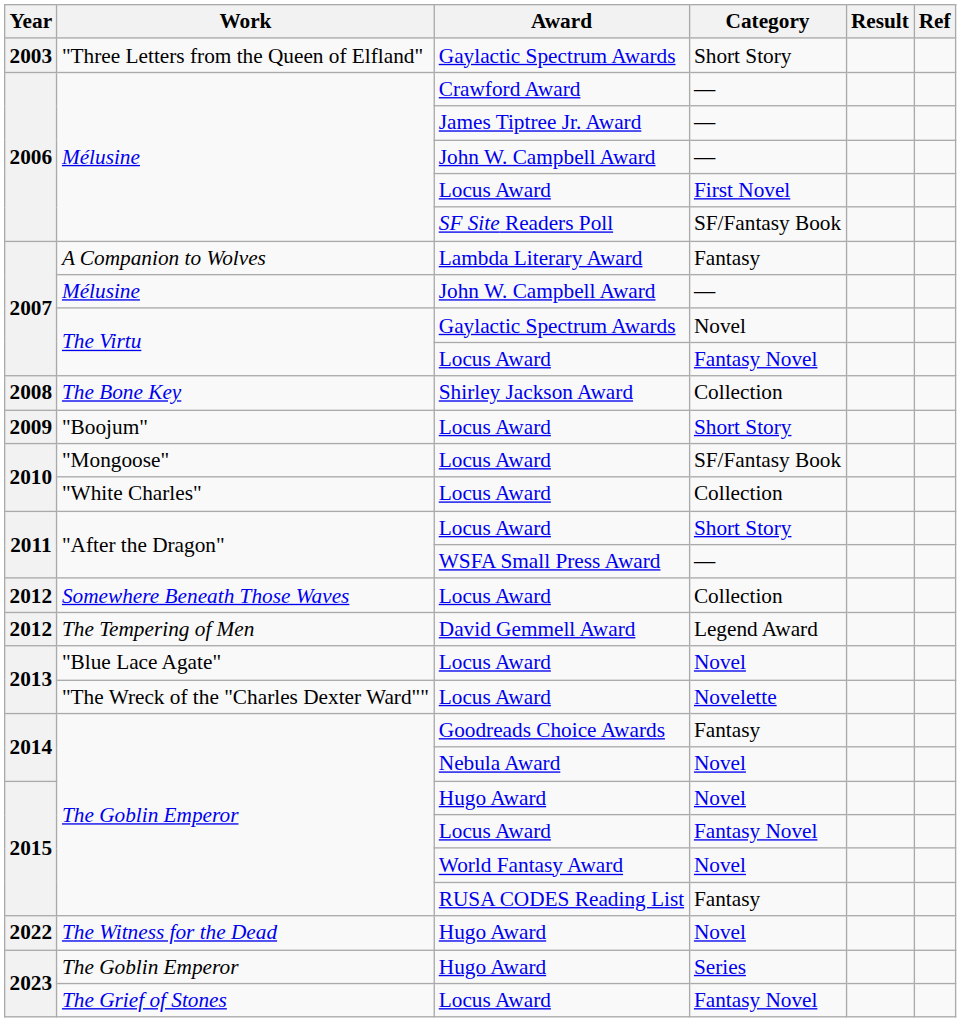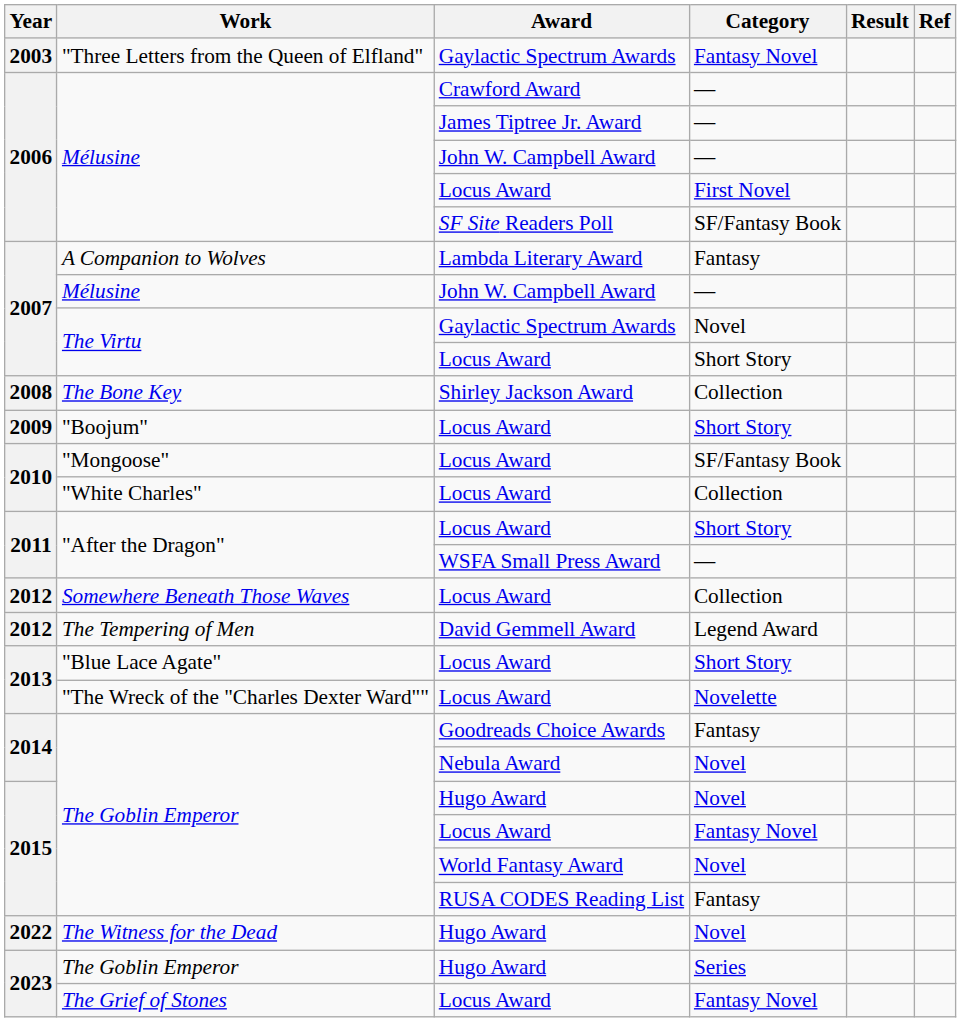"Three Letters from the Queen of Elfland" | Category: Short Story -> Fantasy Novel
The Virtu / Locus Award | Category: Fantasy Novel -> Short Story
"Blue Lace Agate" | Category: Novel -> Short Story
